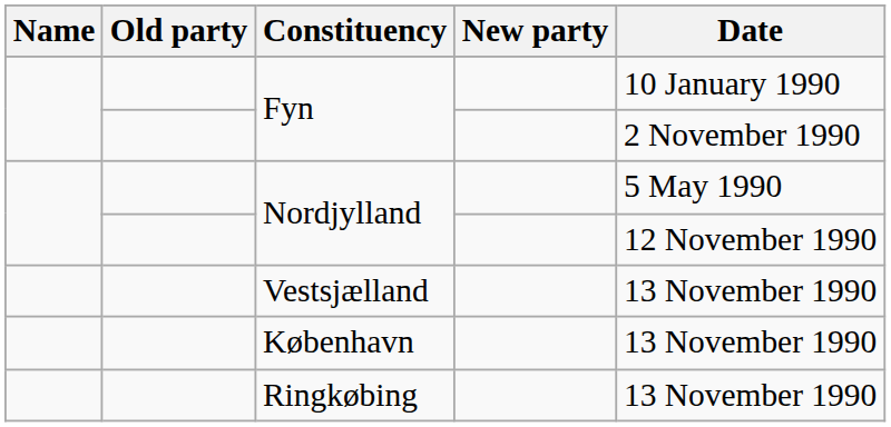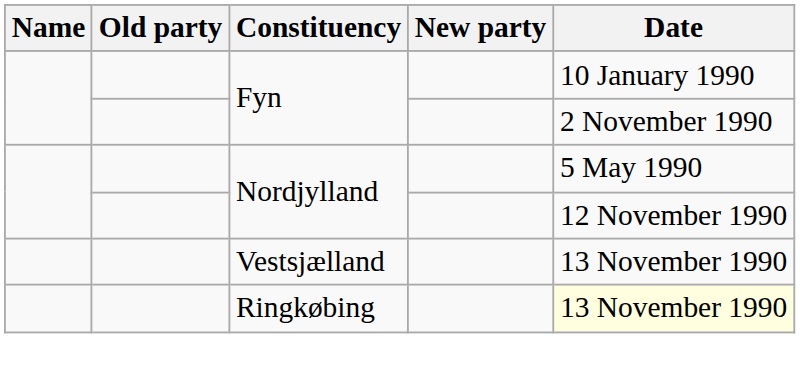- row: København | 13 November 1990
Ringkøbing | Date: no background -> lightyellow background
